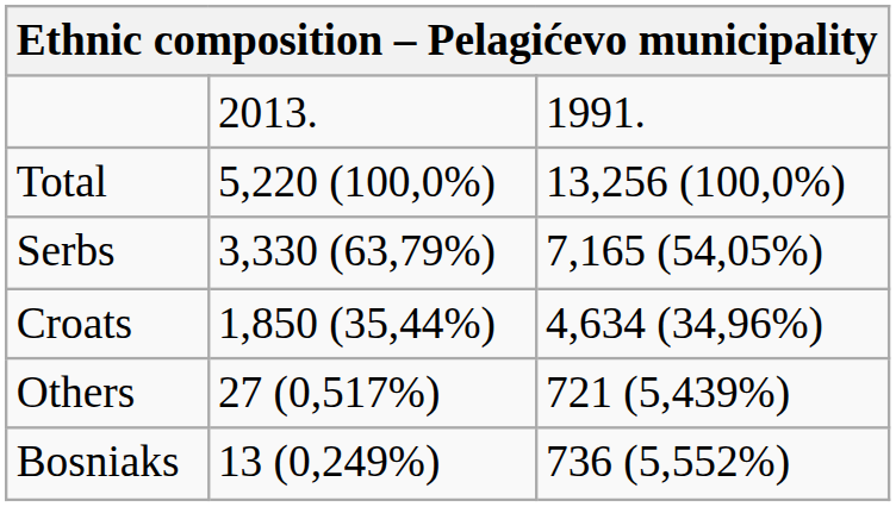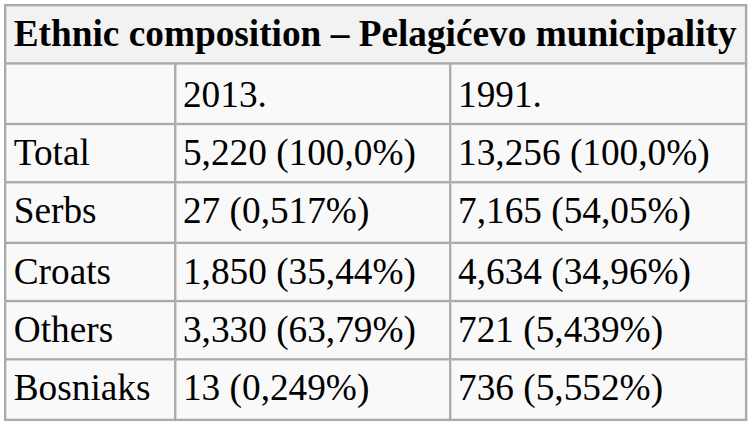Serbs | column 2: 3,330 (63,79%) -> 27 (0,517%)
Others | column 2: 27 (0,517%) -> 3,330 (63,79%)
